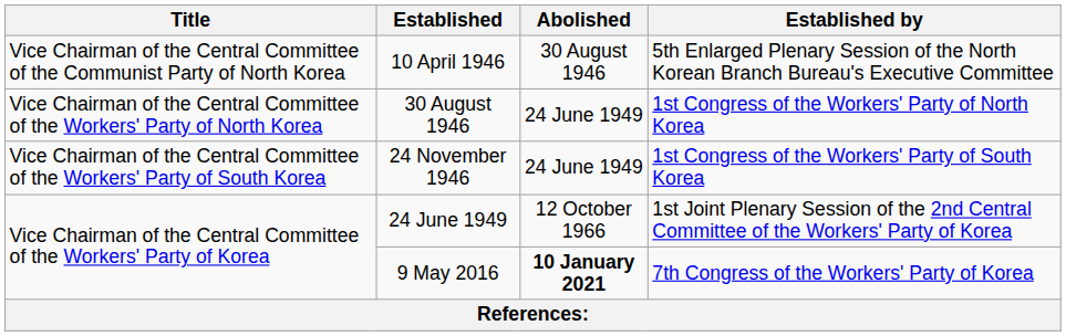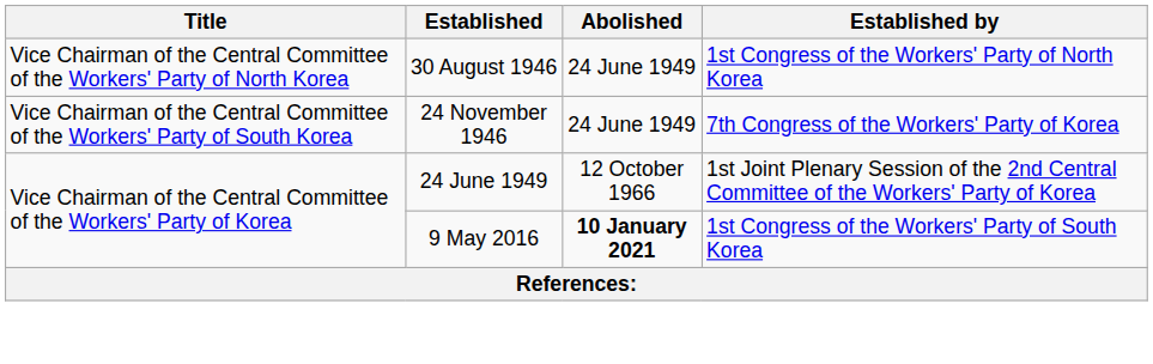- row: Vice Chairman of the Central Committee of the Communist Party of North Korea | 10 April 1946 | 30 August 1946 | 5th Enlarged Plenary Session of the North Korean Branch Bureau's Executive Committee
24 November 1946 | Established by: 1st Congress of the Workers' Party of South Korea -> 7th Congress of the Workers' Party of Korea
9 May 2016 | Established by: 7th Congress of the Workers' Party of Korea -> 1st Congress of the Workers' Party of South Korea
